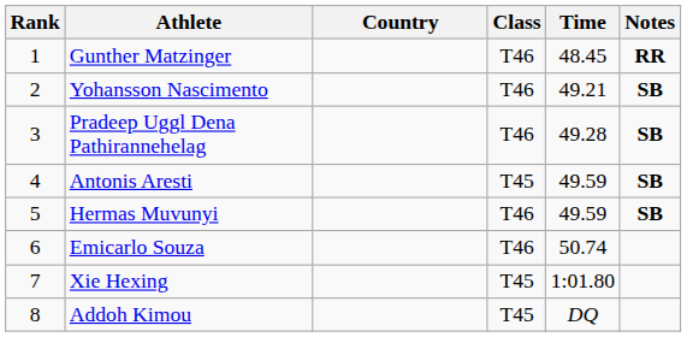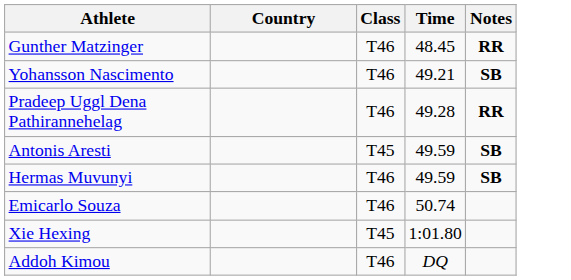- column: Rank | 1 | 2 | 3 | 4 | 5 | 6 | 7 | 8
Pradeep Uggl Dena Pathirannehelag | Notes: SB -> RR
Addoh Kimou | Class: T45 -> T46
